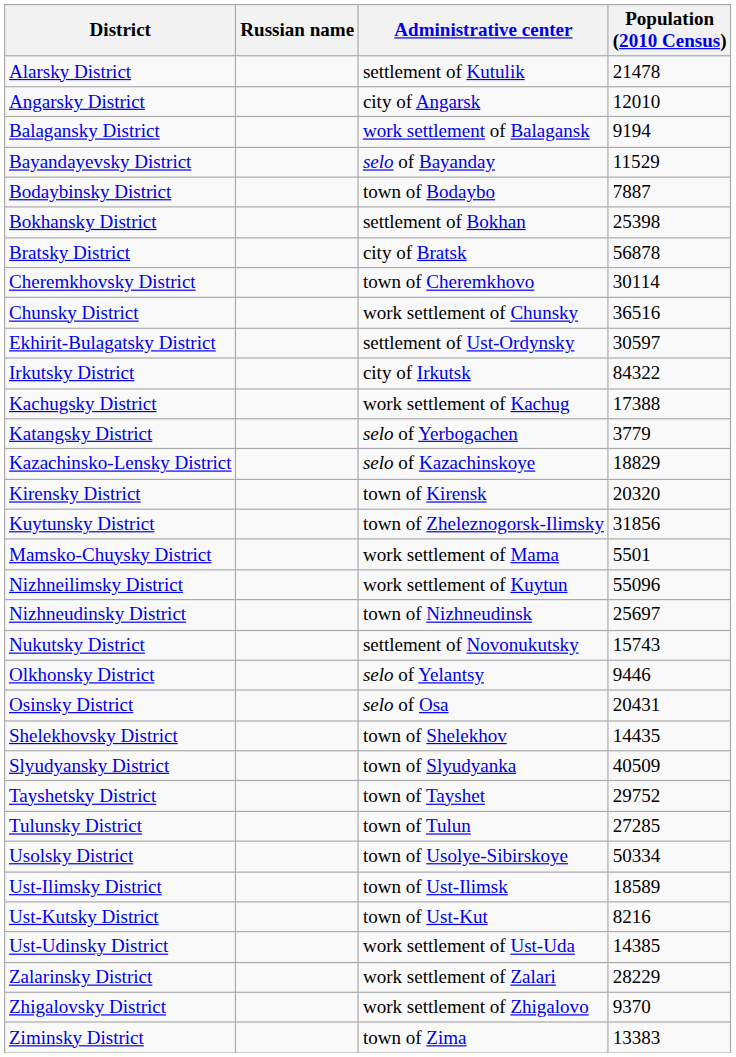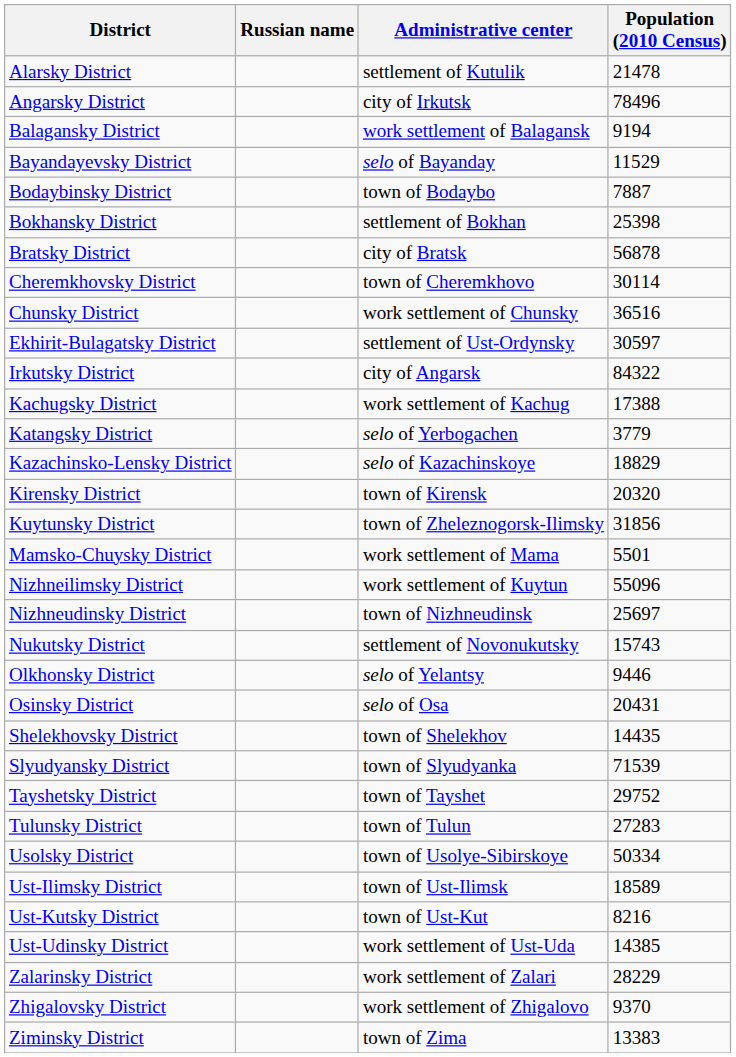Angarsky District | Administrative center: city of Angarsk -> city of Irkutsk
Angarsky District | Population (2010 Census): 12010 -> 78496
Irkutsky District | Administrative center: city of Irkutsk -> city of Angarsk
Slyudyansky District | Population (2010 Census): 40509 -> 71539
Tulunsky District | Population (2010 Census): 27285 -> 27283
